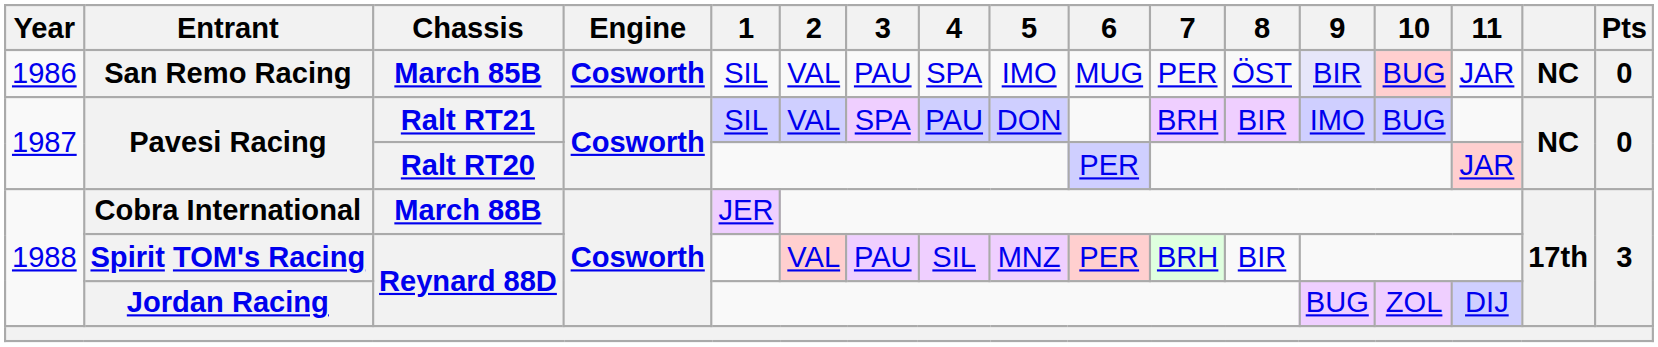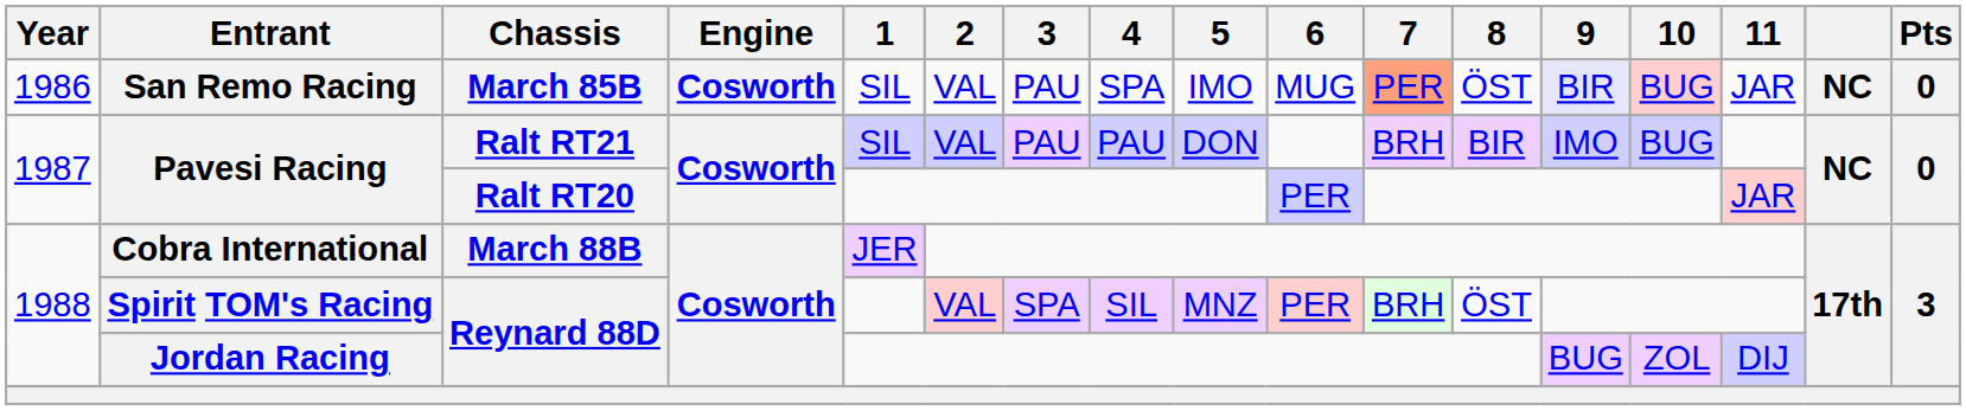San Remo Racing | 7: no background -> lightsalmon background
Pavesi Racing / Ralt RT21 | 3: SPA -> PAU
Spirit TOM's Racing | 3: PAU -> SPA
Spirit TOM's Racing | 8: BIR -> ÖST
